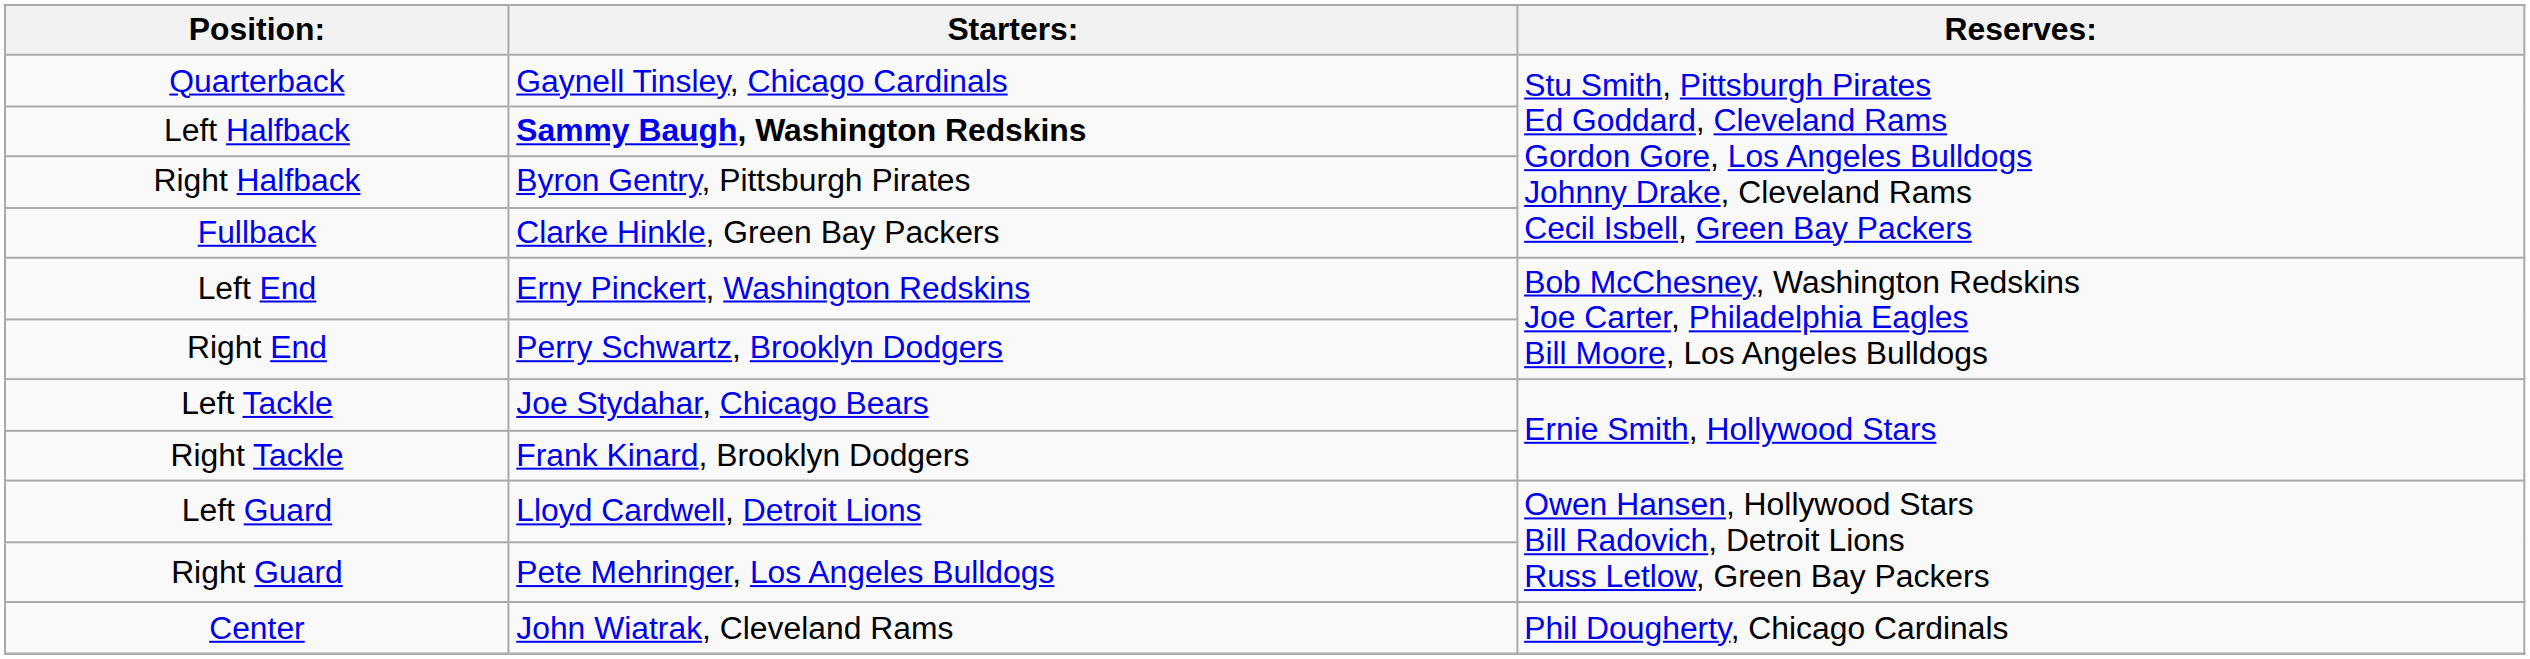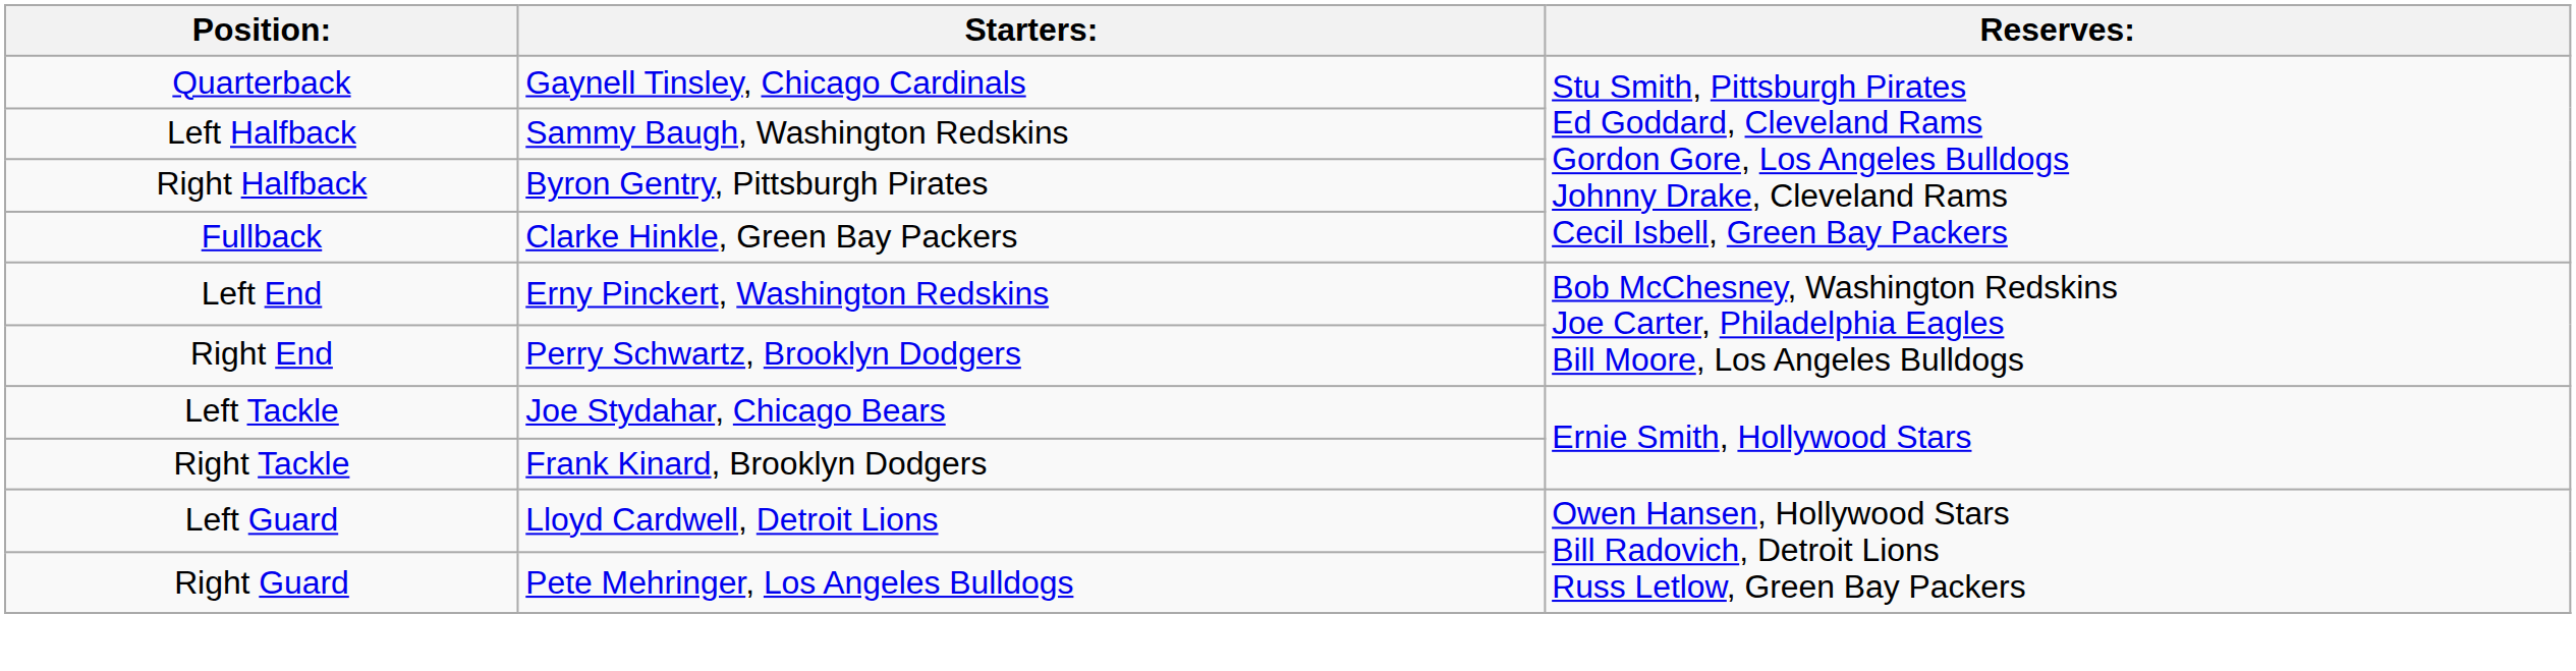Left Halfback | Starters:: bold -> normal
- row: Center | John Wiatrak, Cleveland Rams | Phil Dougherty, Chicago Cardinals
